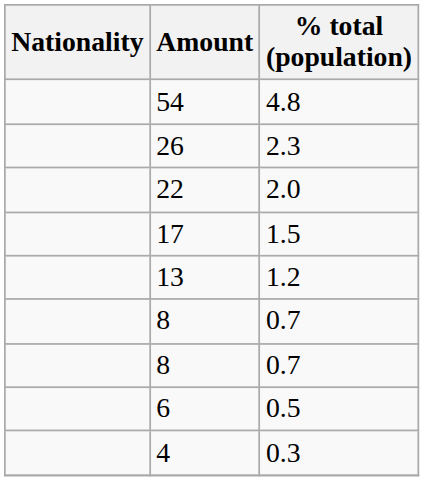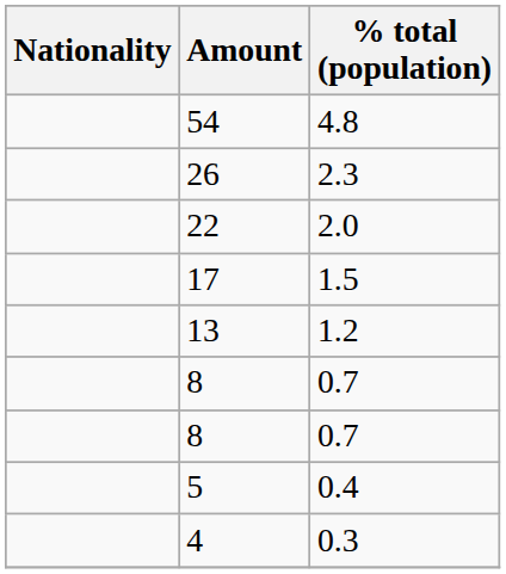- row: 6 | 0.5
+ row: 5 | 0.4
